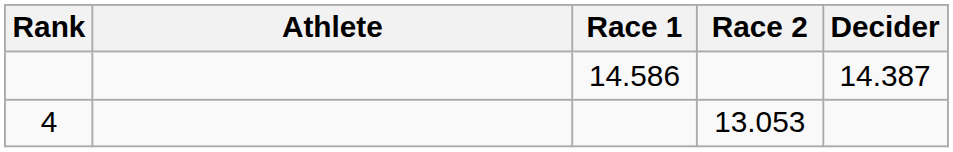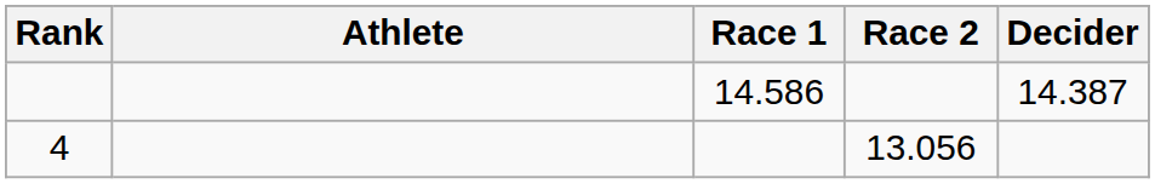4 | Race 2: 13.053 -> 13.056
